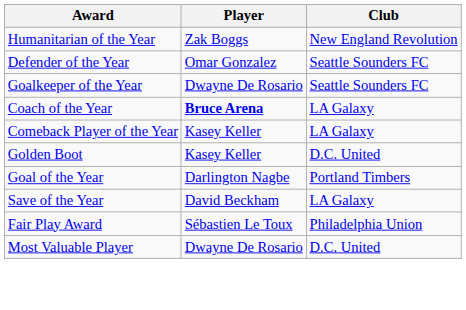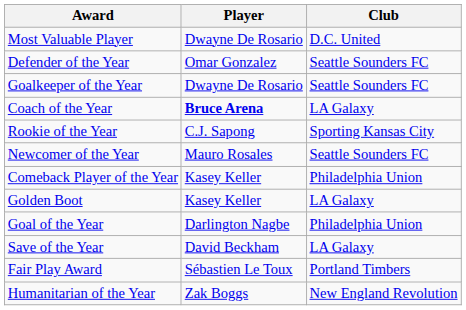rows swapped: Most Valuable Player <-> Humanitarian of the Year
+ row: Rookie of the Year | C.J. Sapong | Sporting Kansas City
+ row: Newcomer of the Year | Mauro Rosales | Seattle Sounders FC
Comeback Player of the Year | Club: LA Galaxy -> Philadelphia Union
Golden Boot | Club: D.C. United -> LA Galaxy
Goal of the Year | Club: Portland Timbers -> Philadelphia Union
Fair Play Award | Club: Philadelphia Union -> Portland Timbers
